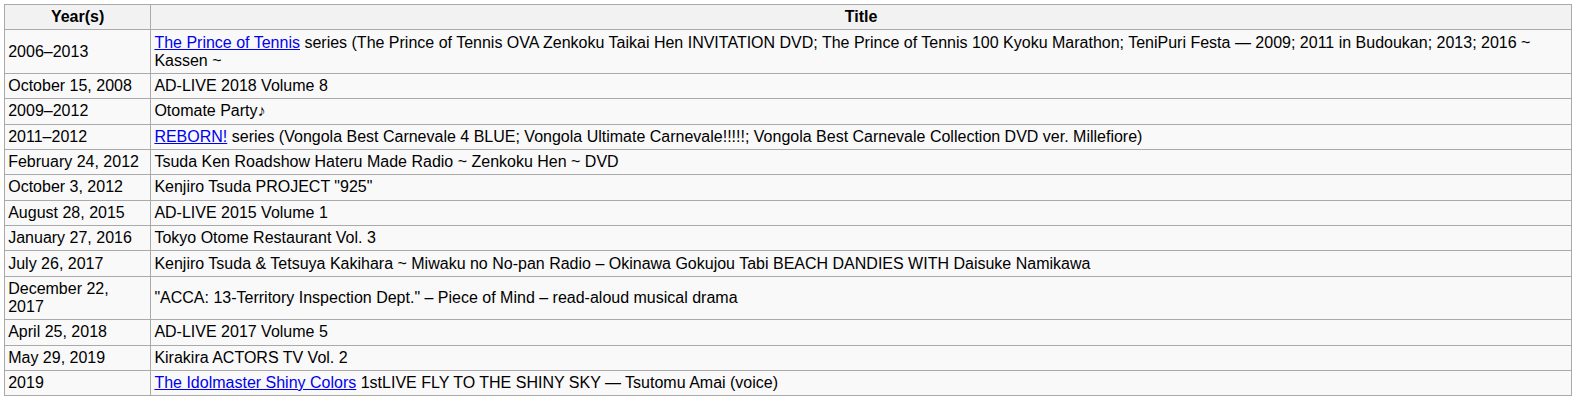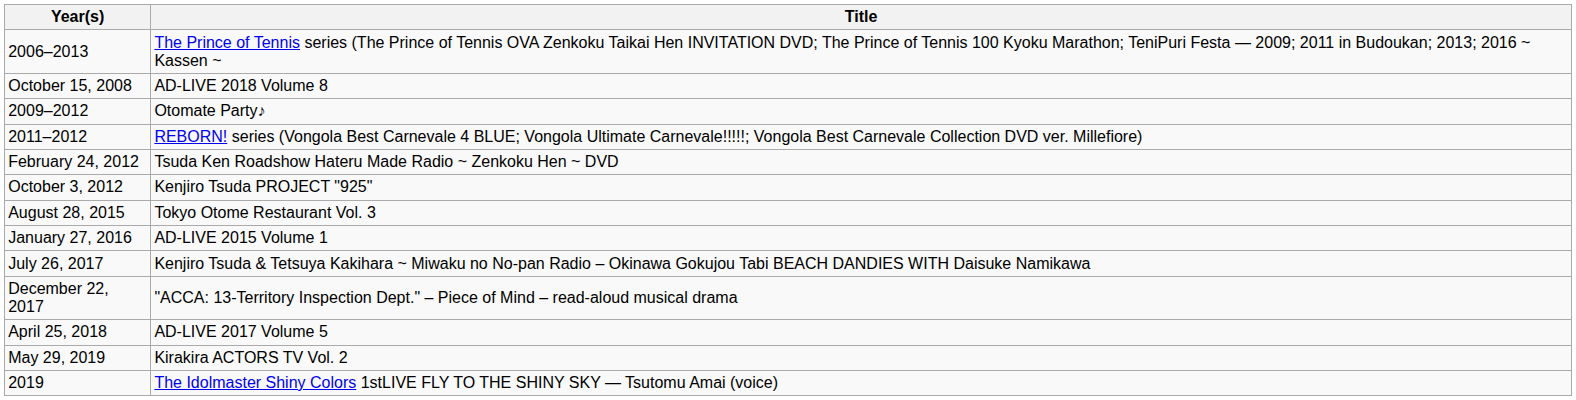August 28, 2015 | Title: AD-LIVE 2015 Volume 1 -> Tokyo Otome Restaurant Vol. 3
January 27, 2016 | Title: Tokyo Otome Restaurant Vol. 3 -> AD-LIVE 2015 Volume 1
